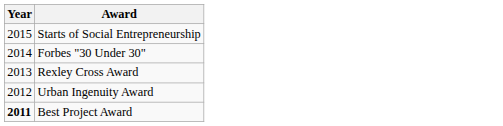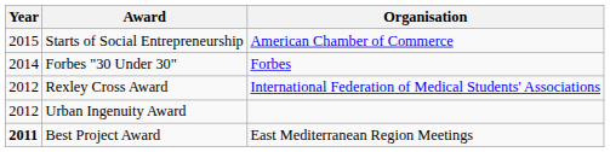+ column: Organisation | American Chamber of Commerce | Forbes | International Federation of Medical Students' Associations | East Mediterranean Region Meetings
Rexley Cross Award | Year: 2013 -> 2012
